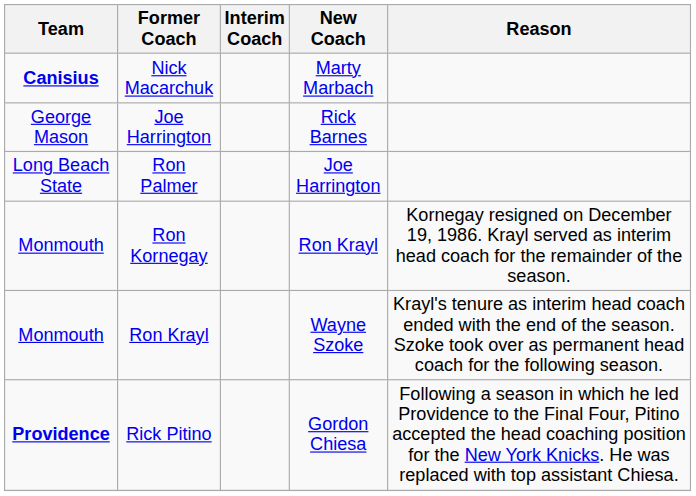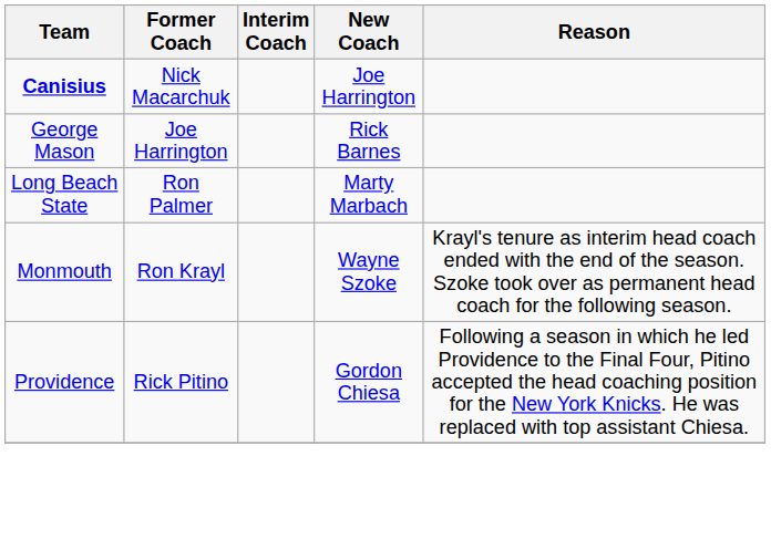Nick Macarchuk | New Coach: Marty Marbach -> Joe Harrington
Ron Palmer | New Coach: Joe Harrington -> Marty Marbach
- row: Monmouth | Ron Kornegay | Ron Krayl | Kornegay resigned on December 19, 1986. Krayl served as interim head coach for the remainder of the season.
Rick Pitino | Team: bold -> normal
